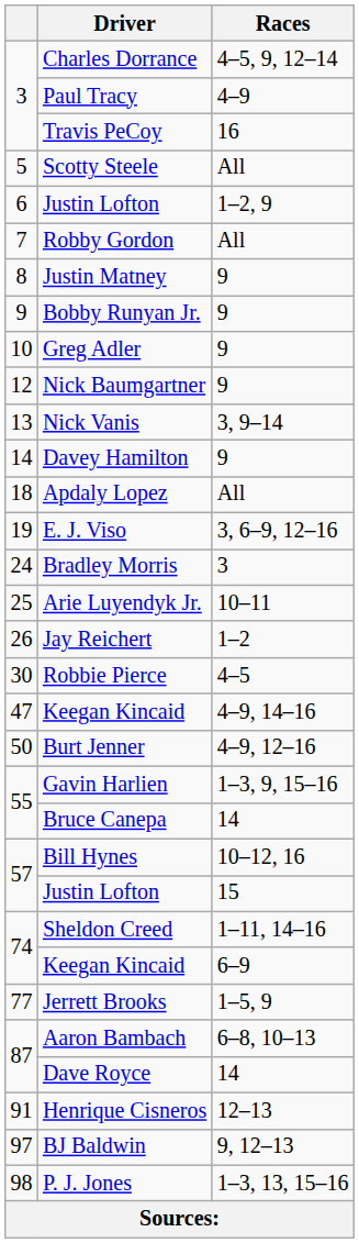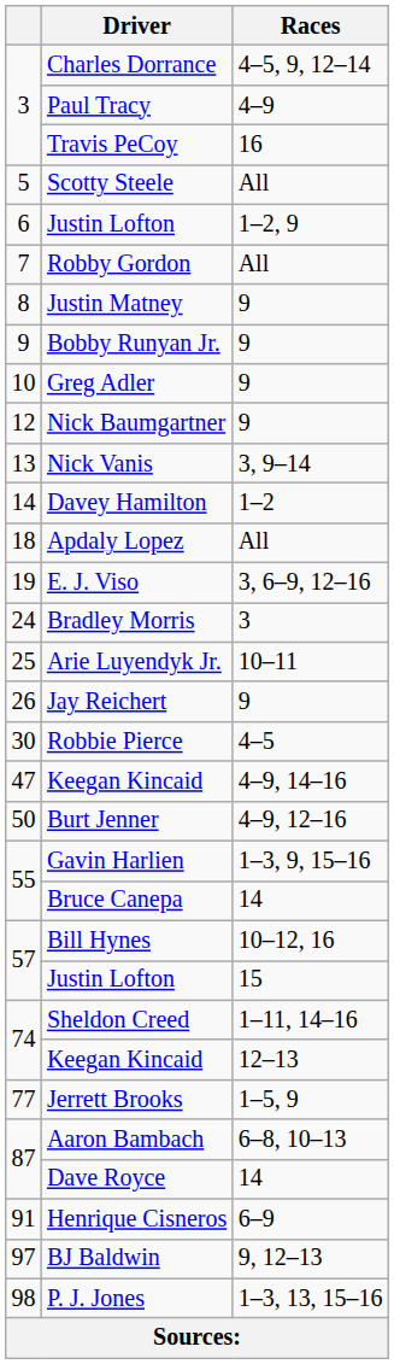Davey Hamilton | Races: 9 -> 1–2
Jay Reichert | Races: 1–2 -> 9
74 / Keegan Kincaid | Races: 6–9 -> 12–13
Henrique Cisneros | Races: 12–13 -> 6–9
